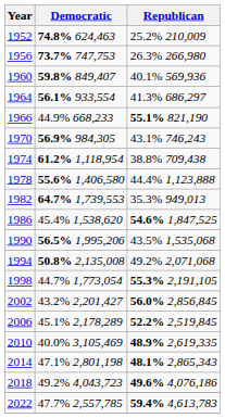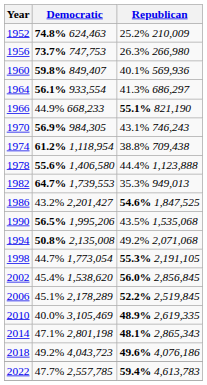1986 | Democratic: 45.4% 1,538,620 -> 43.2% 2,201,427
2002 | Democratic: 43.2% 2,201,427 -> 45.4% 1,538,620
